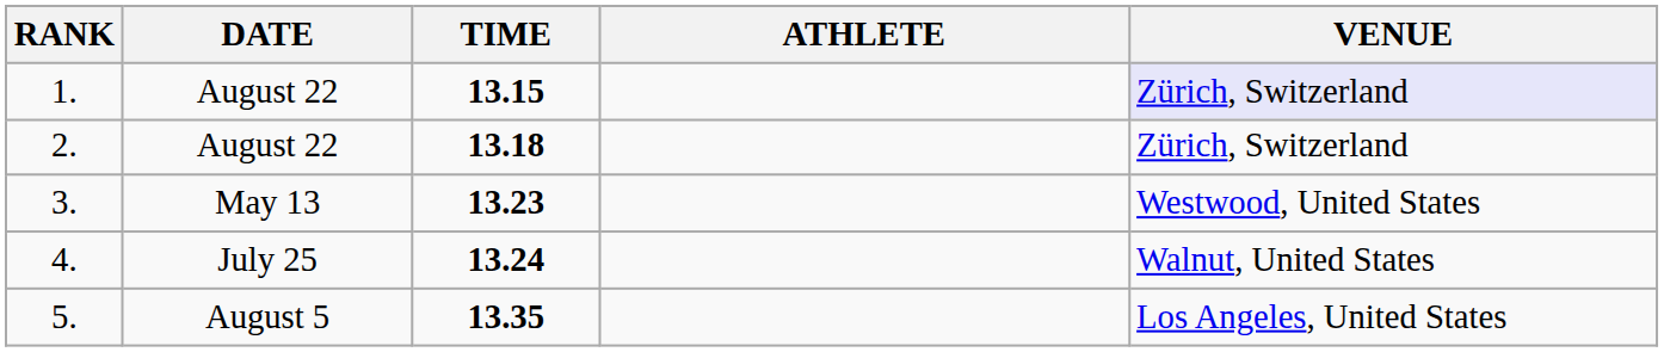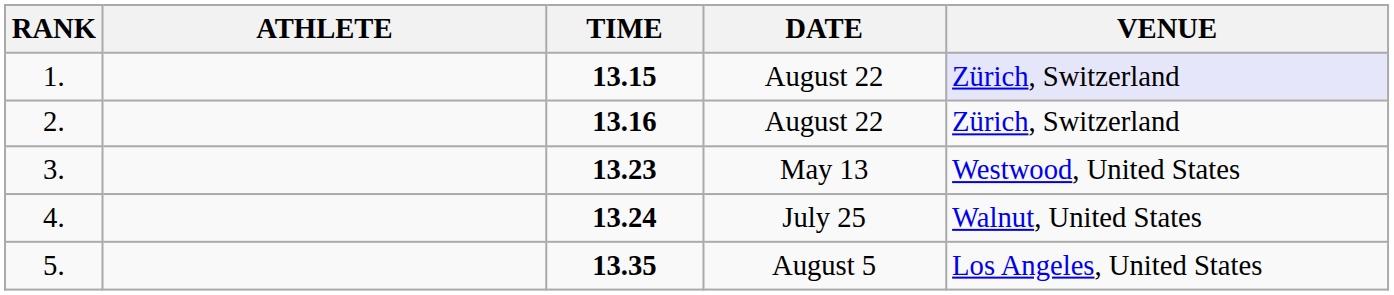columns swapped: ATHLETE <-> DATE
2. | TIME: 13.18 -> 13.16
